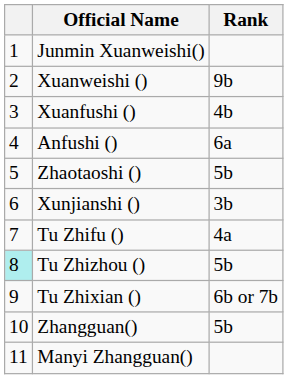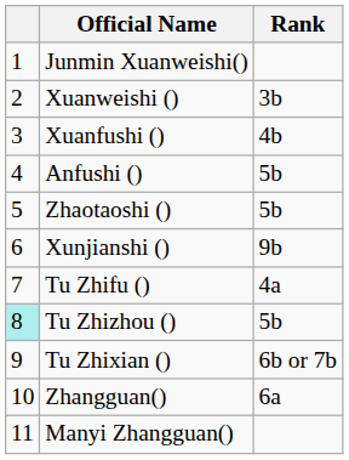Xuanweishi () | Rank: 9b -> 3b
Anfushi () | Rank: 6a -> 5b
Xunjianshi () | Rank: 3b -> 9b
Zhangguan() | Rank: 5b -> 6a
